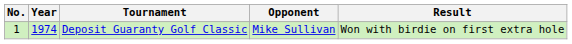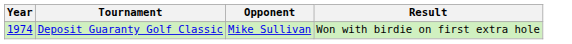- column: No. | 1
